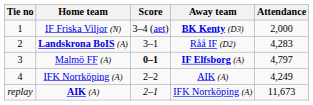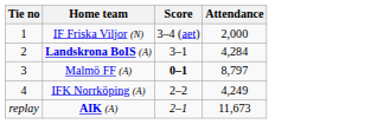- column: Away team | BK Kenty (D3) | Råå IF (D2) | IF Elfsborg (A) | AIK (A) | IFK Norrköping (A)
Landskrona BoIS (A) | Attendance: 4,283 -> 4,284
Malmö FF (A) | Attendance: 4,797 -> 8,797
